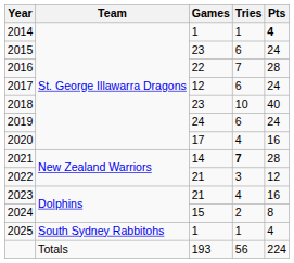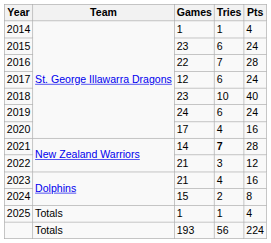2014 | Pts: bold -> normal
2025 | Team: South Sydney Rabbitohs -> Totals
